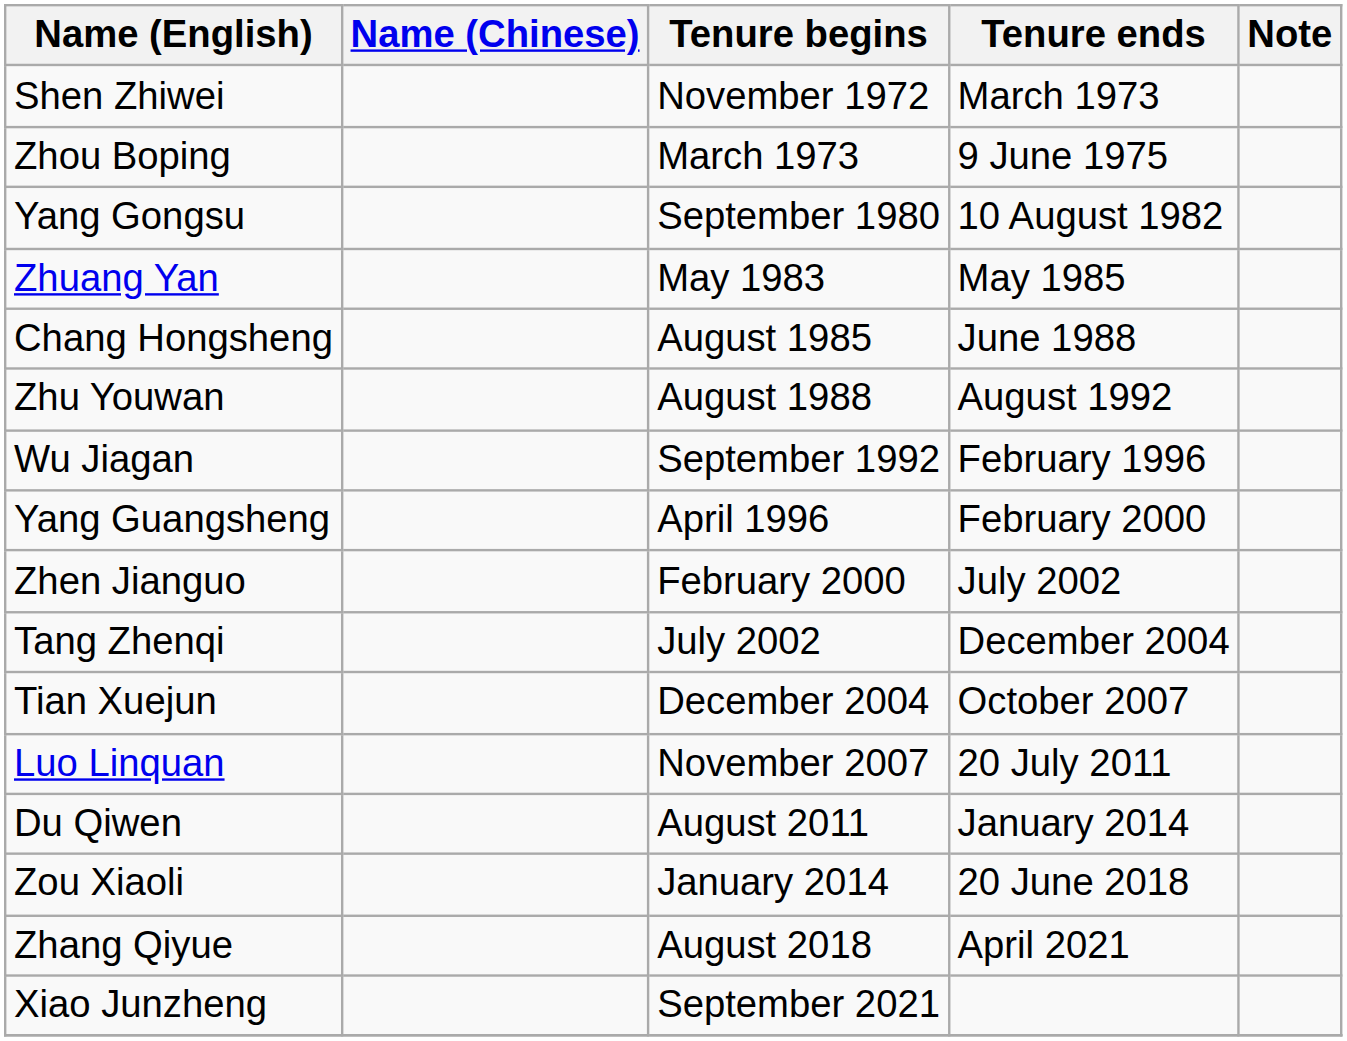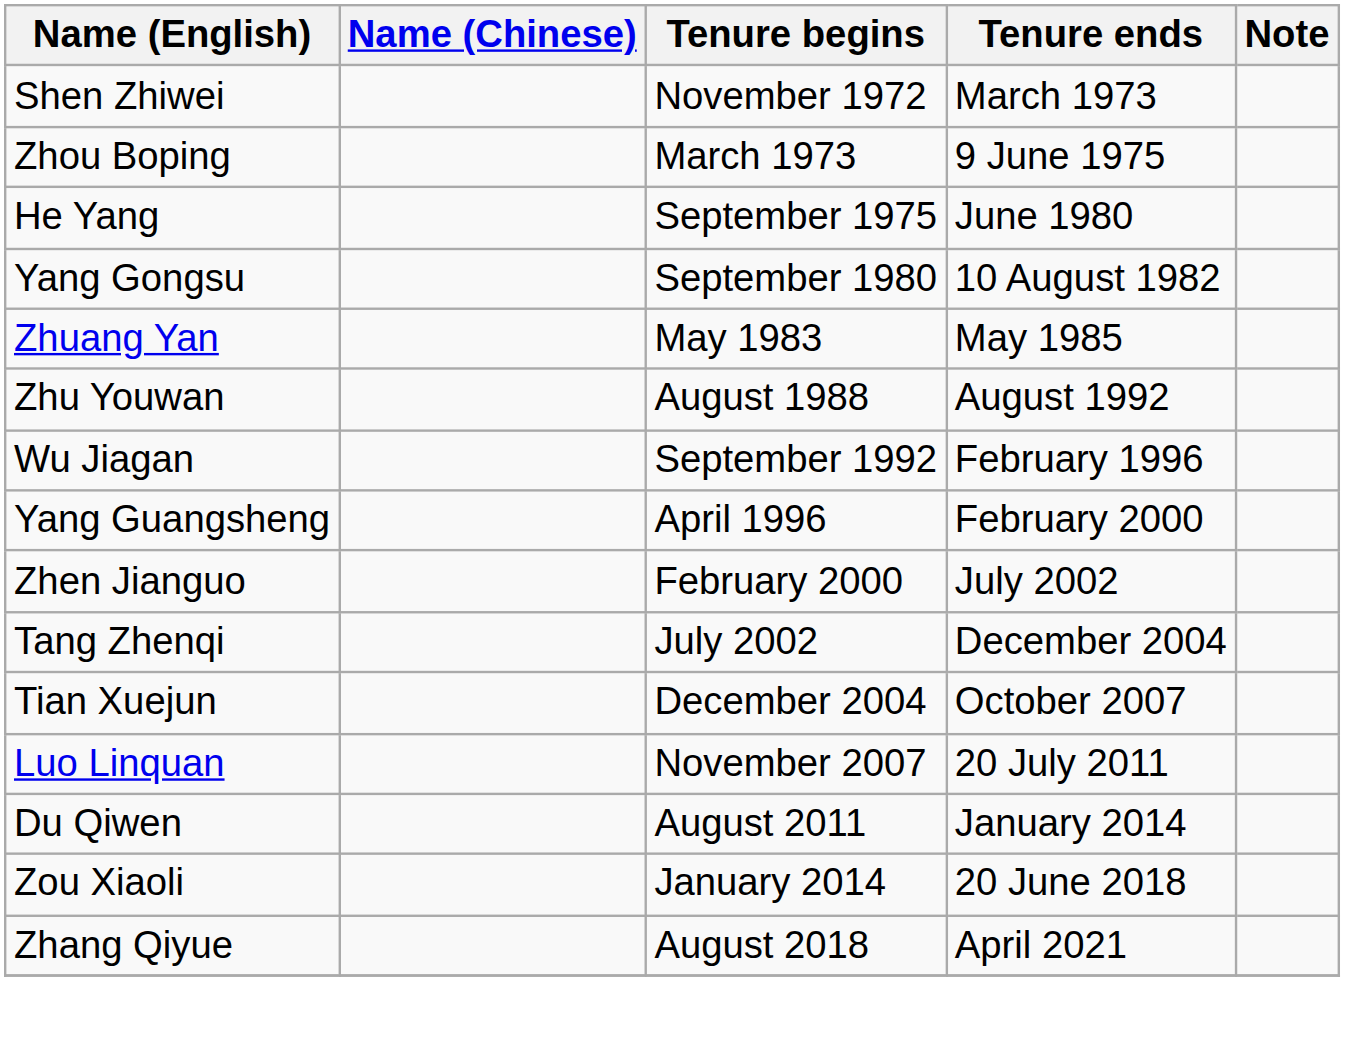+ row: He Yang | September 1975 | June 1980
- row: Chang Hongsheng | August 1985 | June 1988
- row: Xiao Junzheng | September 2021
